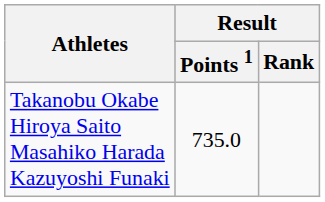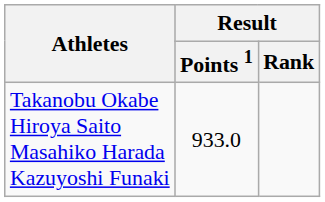Takanobu Okabe Hiroya Saito Masahiko Harada Kazuyoshi Funaki | Result / Points 1: 735.0 -> 933.0
